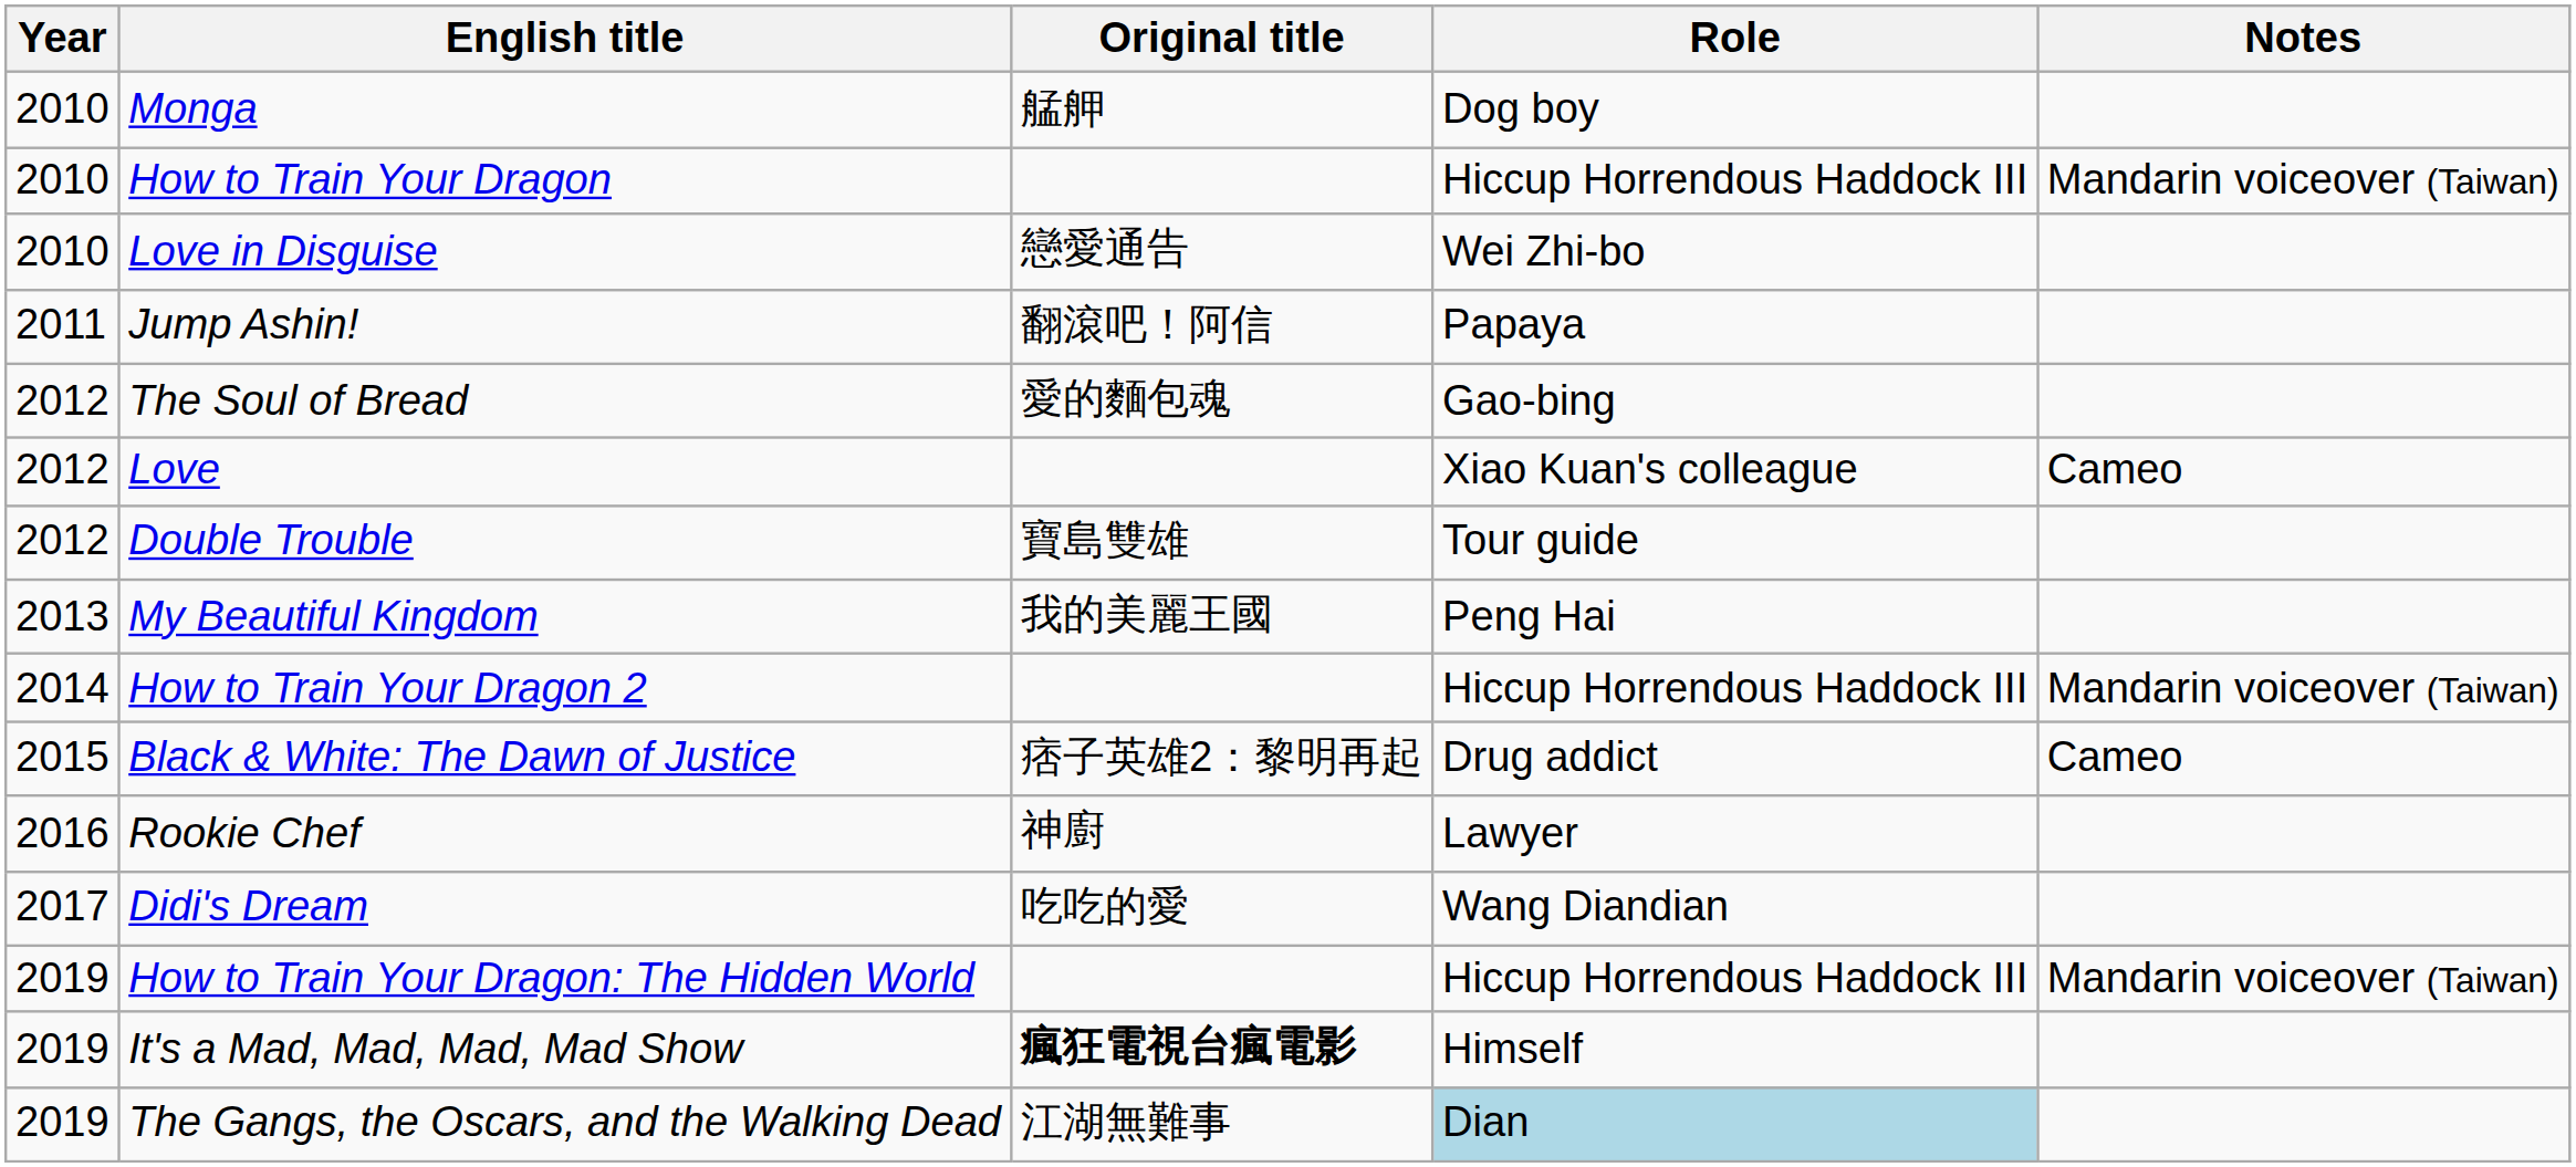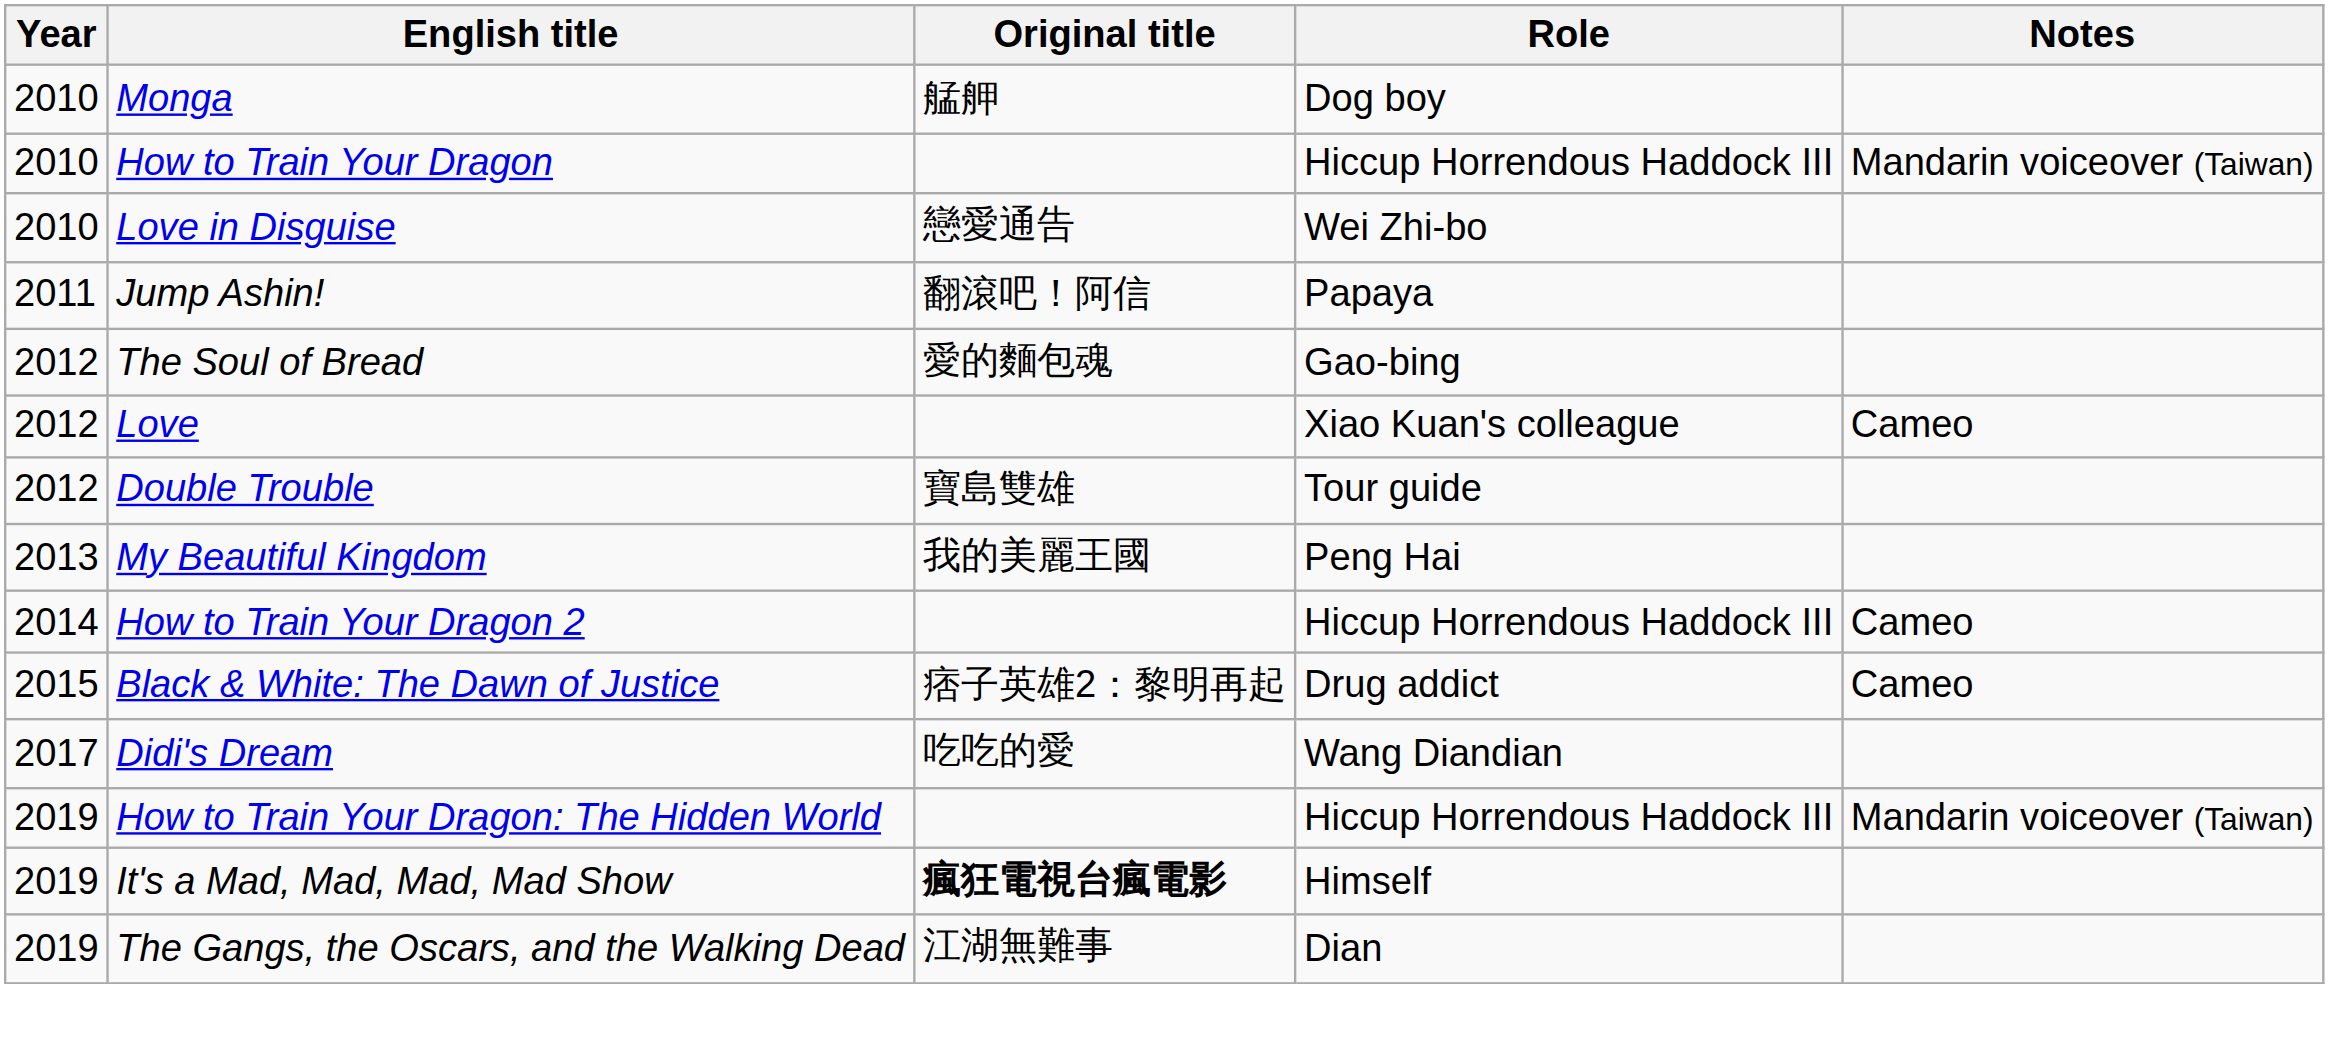How to Train Your Dragon 2 | Notes: Mandarin voiceover (Taiwan) -> Cameo
- row: 2016 | Rookie Chef | 神廚 | Lawyer
The Gangs, the Oscars, and the Walking Dead | Role: lightblue background -> no background
